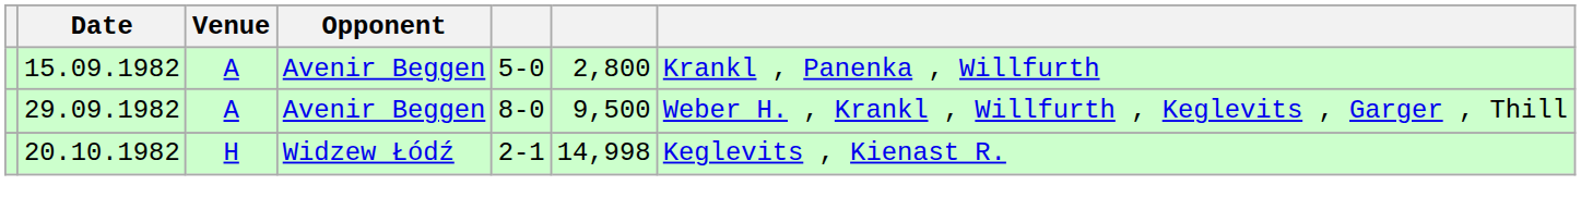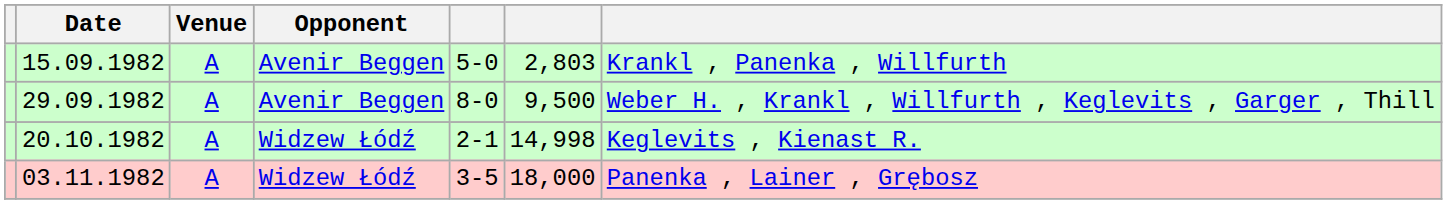15.09.1982 | column 6: 2,800 -> 2,803
20.10.1982 | Venue: H -> A
+ row: 03.11.1982 | A | Widzew Łódź | 3-5 | 18,000 | Panenka , Lainer , Grębosz
